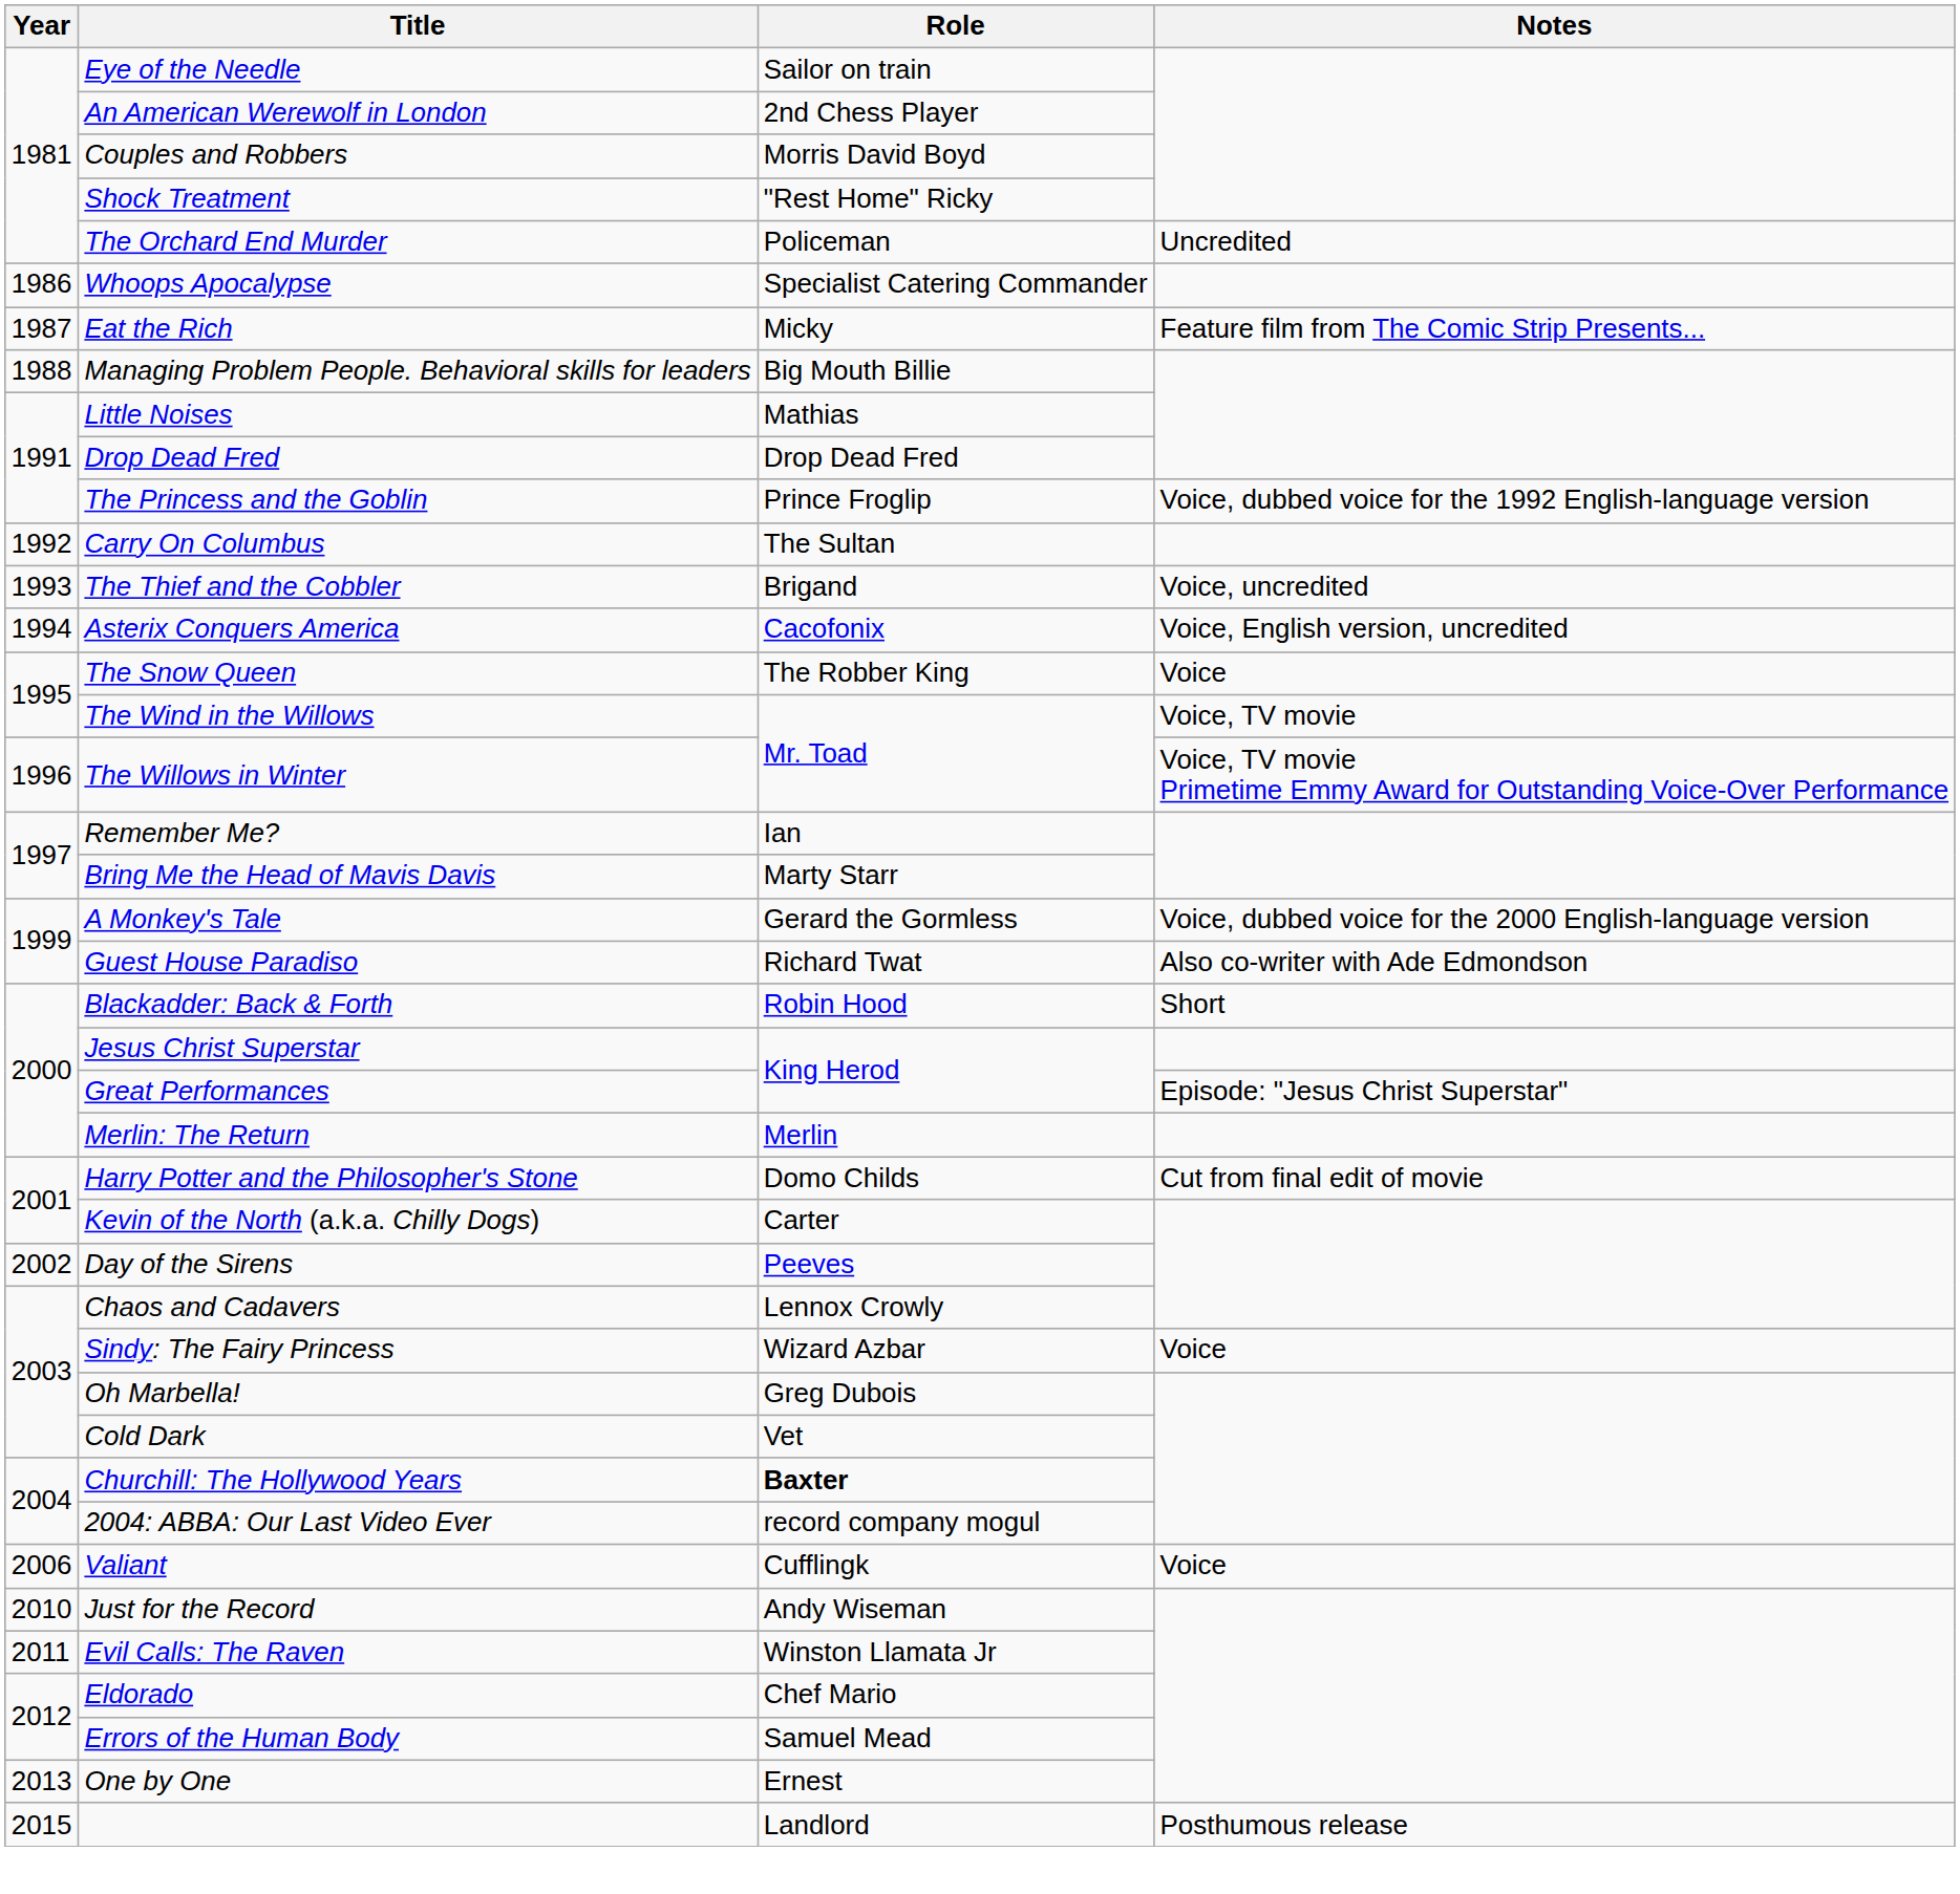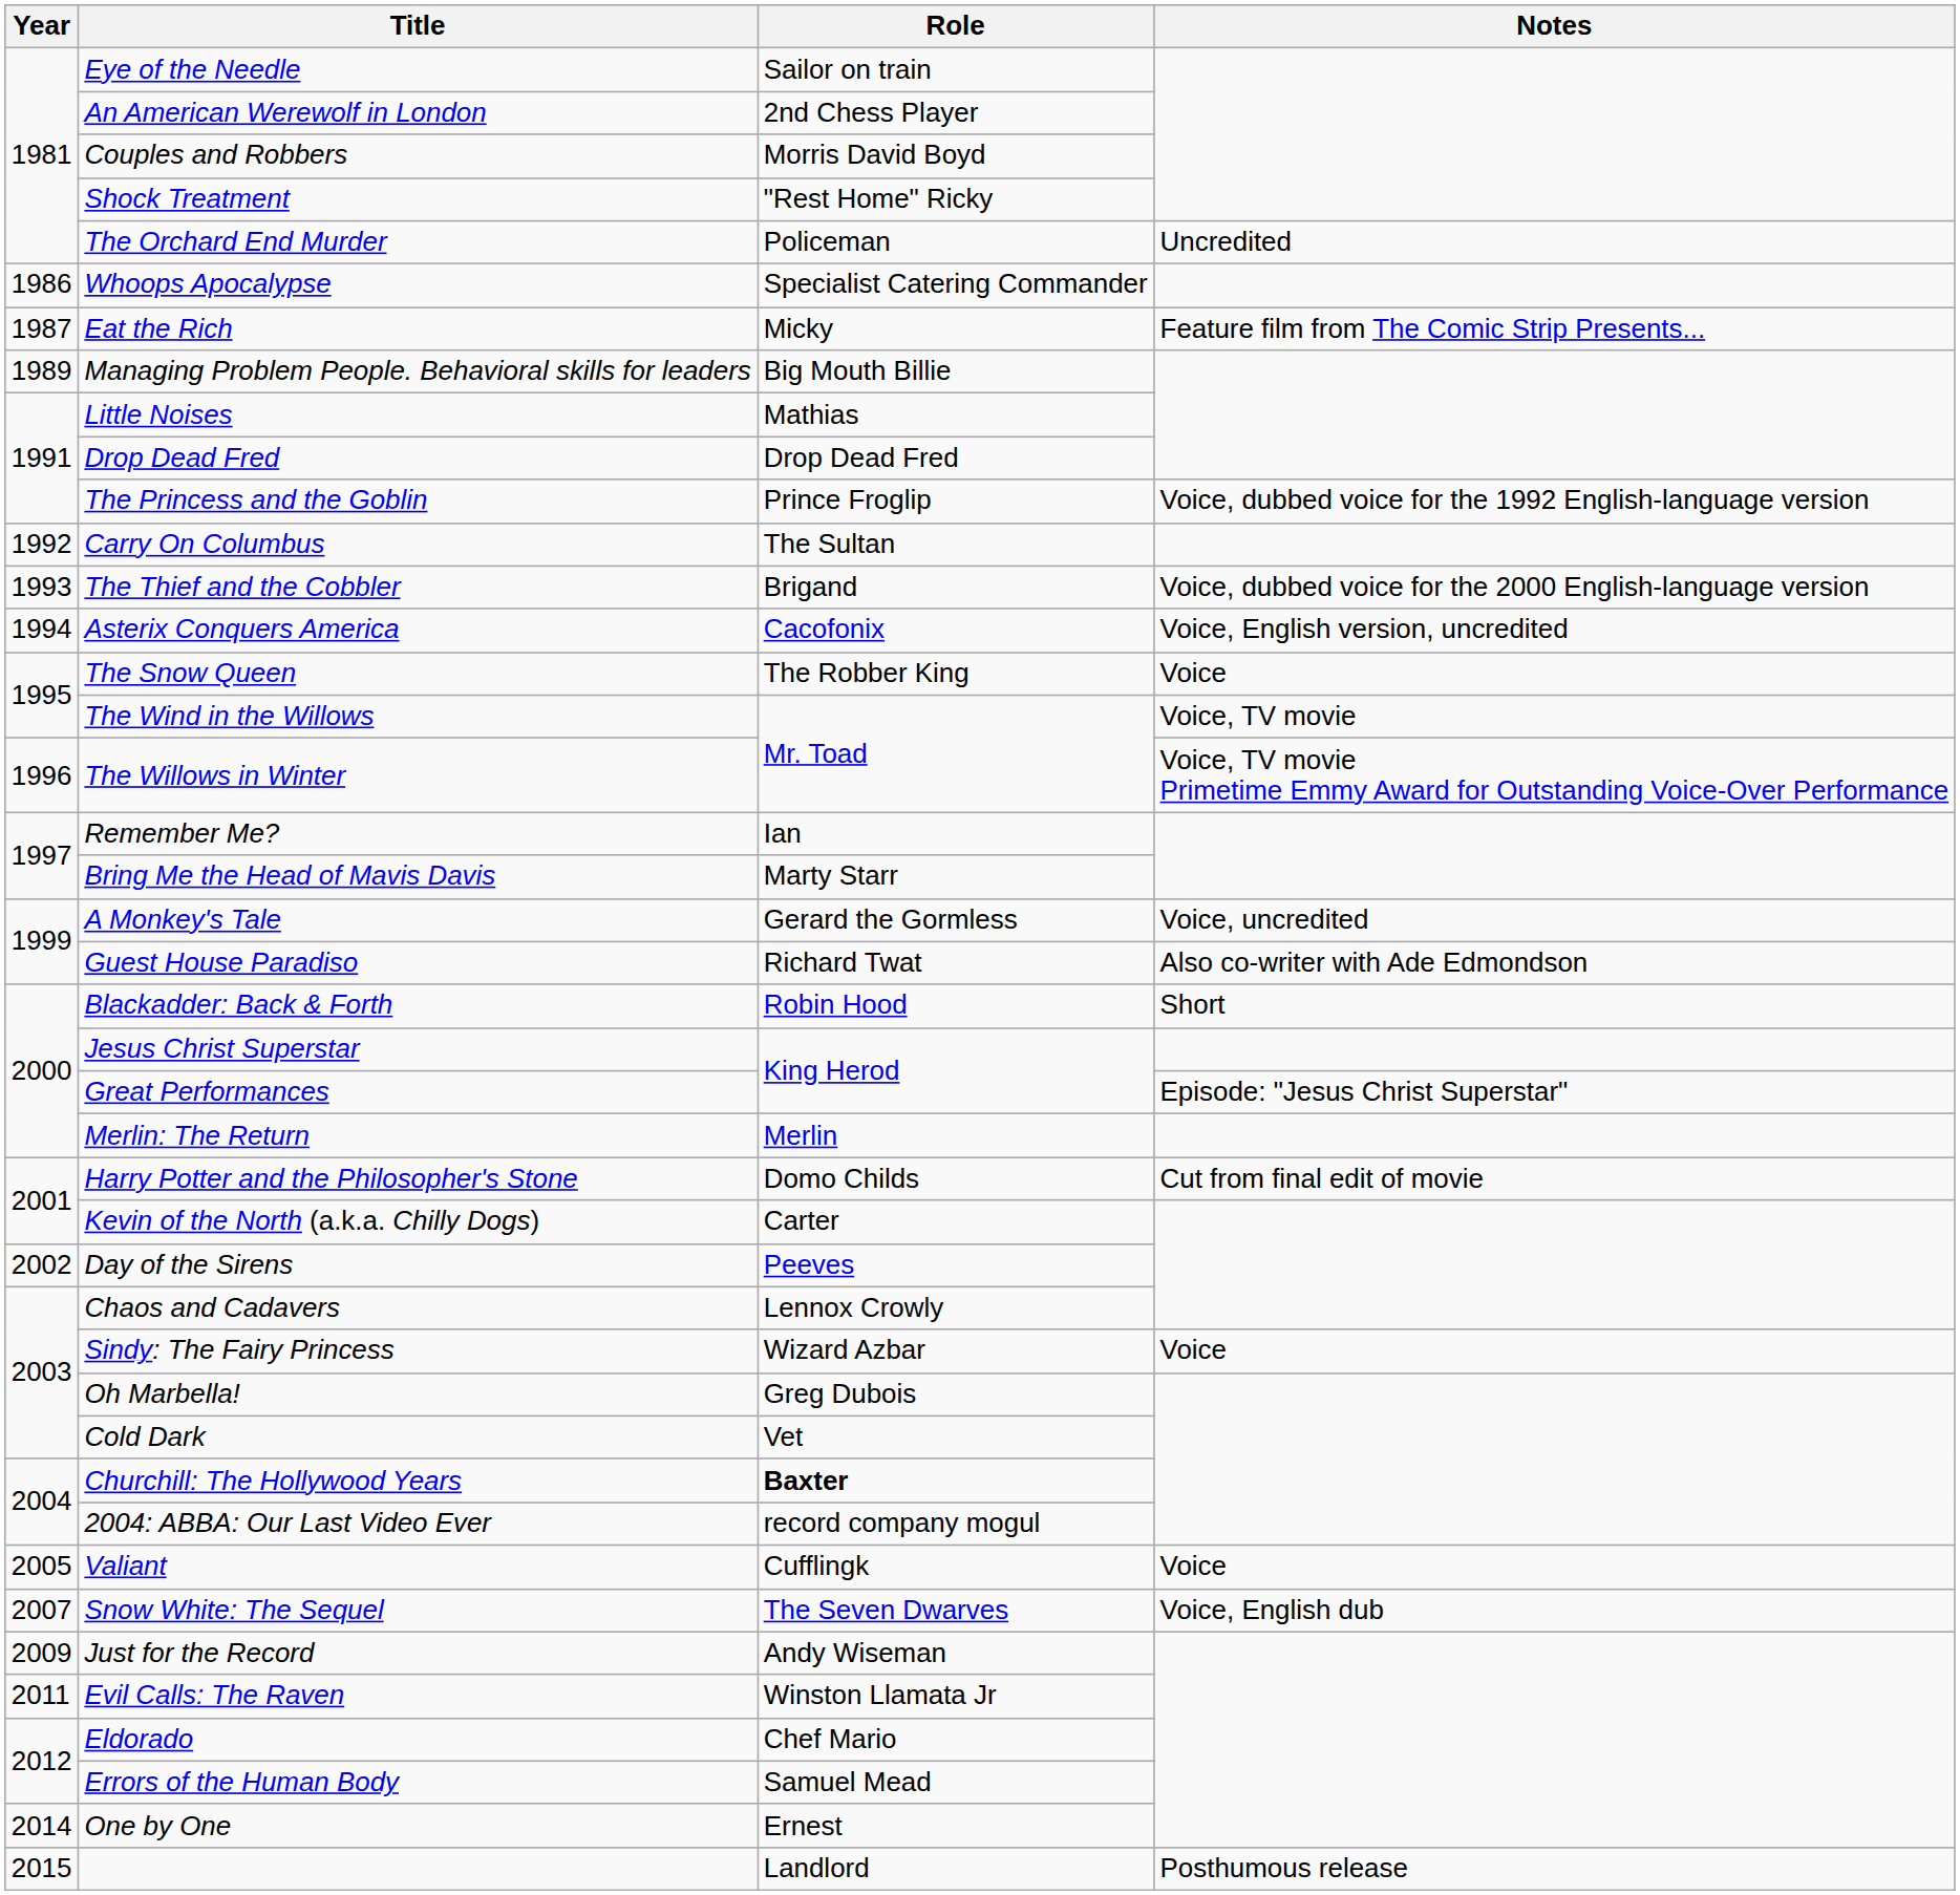Managing Problem People. Behavioral skills for leaders | Year: 1988 -> 1989
The Thief and the Cobbler | Notes: Voice, uncredited -> Voice, dubbed voice for the 2000 English-language version
A Monkey's Tale | Notes: Voice, dubbed voice for the 2000 English-language version -> Voice, uncredited
Valiant | Year: 2006 -> 2005
+ row: 2007 | Snow White: The Sequel | The Seven Dwarves | Voice, English dub
Just for the Record | Year: 2010 -> 2009
One by One | Year: 2013 -> 2014
